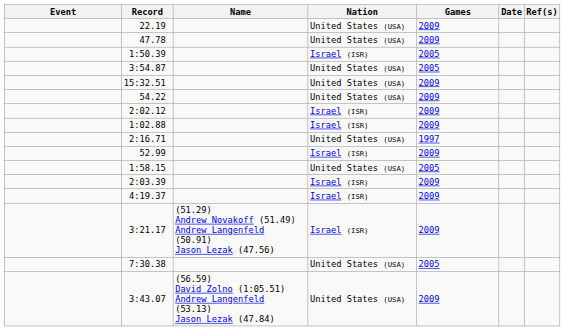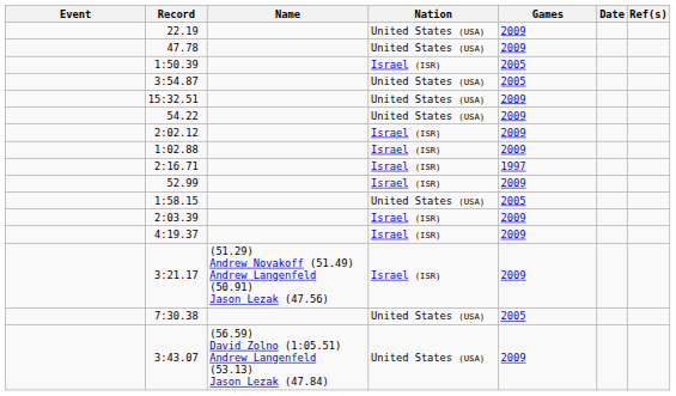2:16.71 | Nation: United States (USA) -> Israel (ISR)
